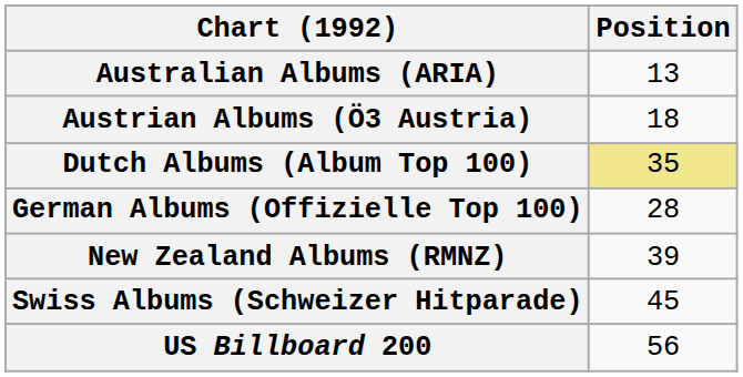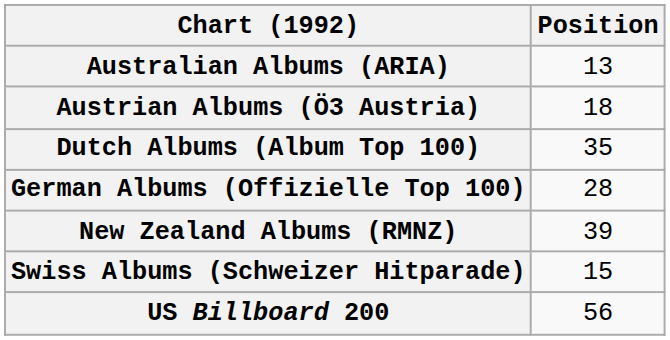Dutch Albums (Album Top 100) | Position: khaki background -> no background
Swiss Albums (Schweizer Hitparade) | Position: 45 -> 15
